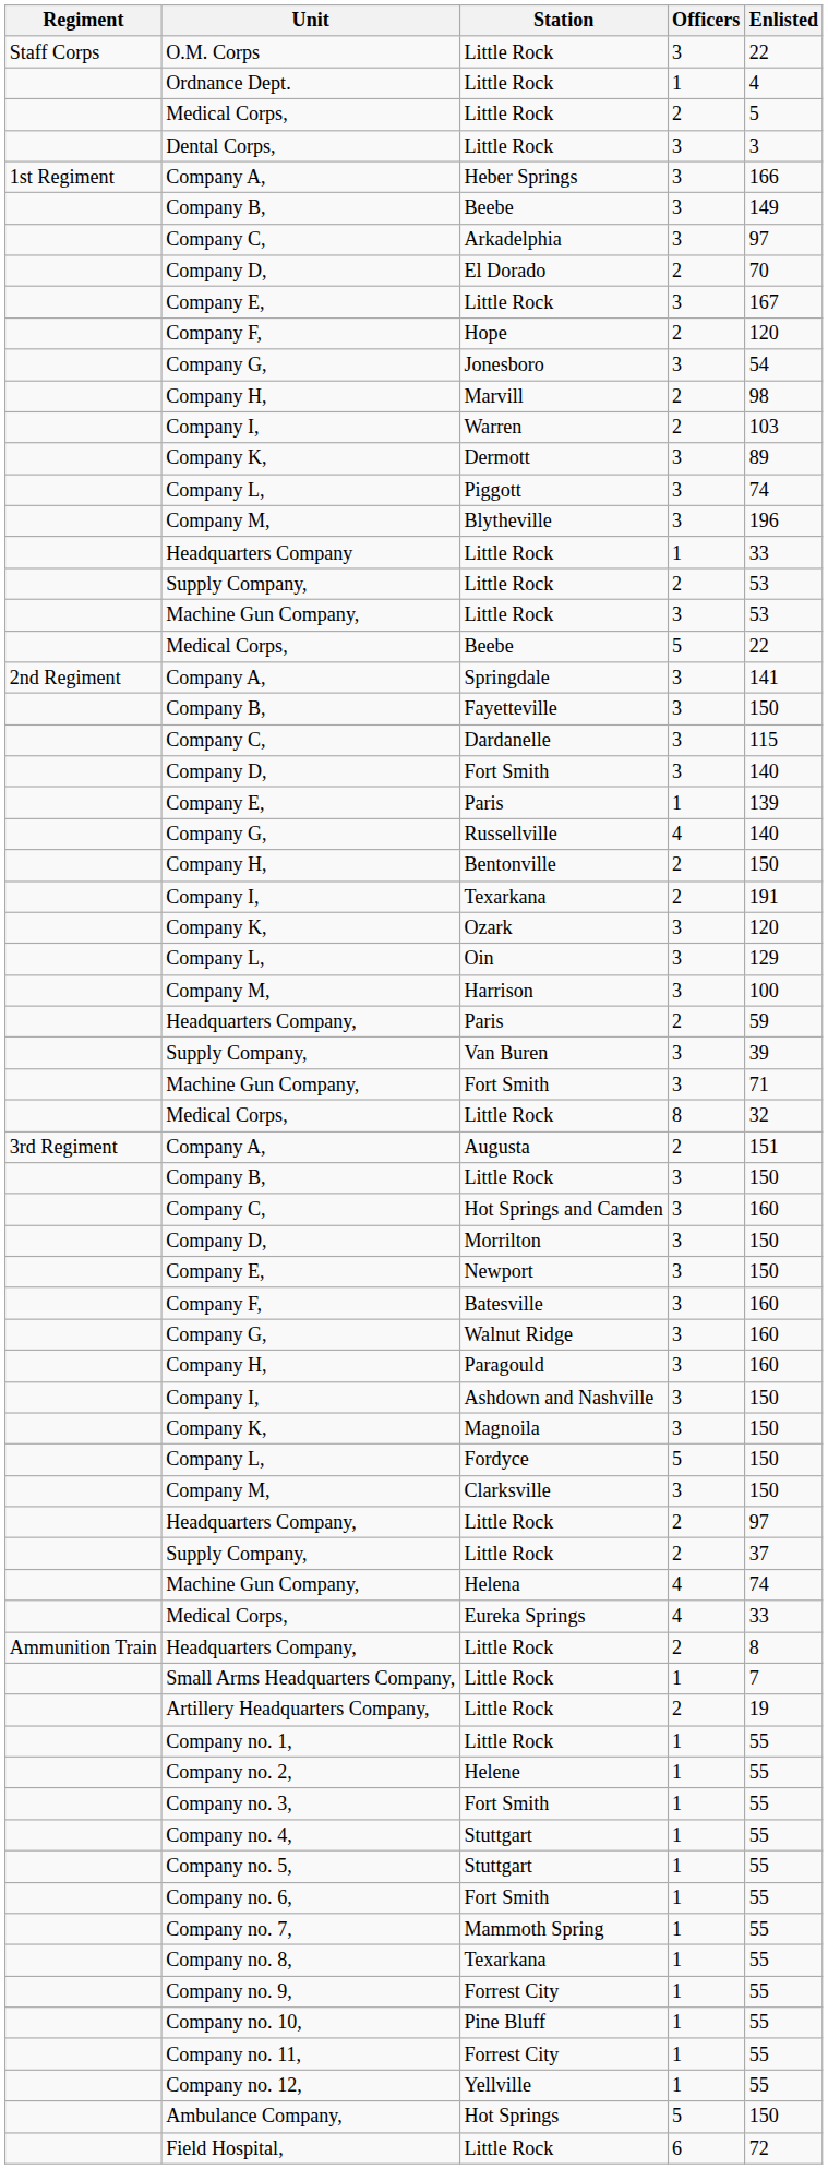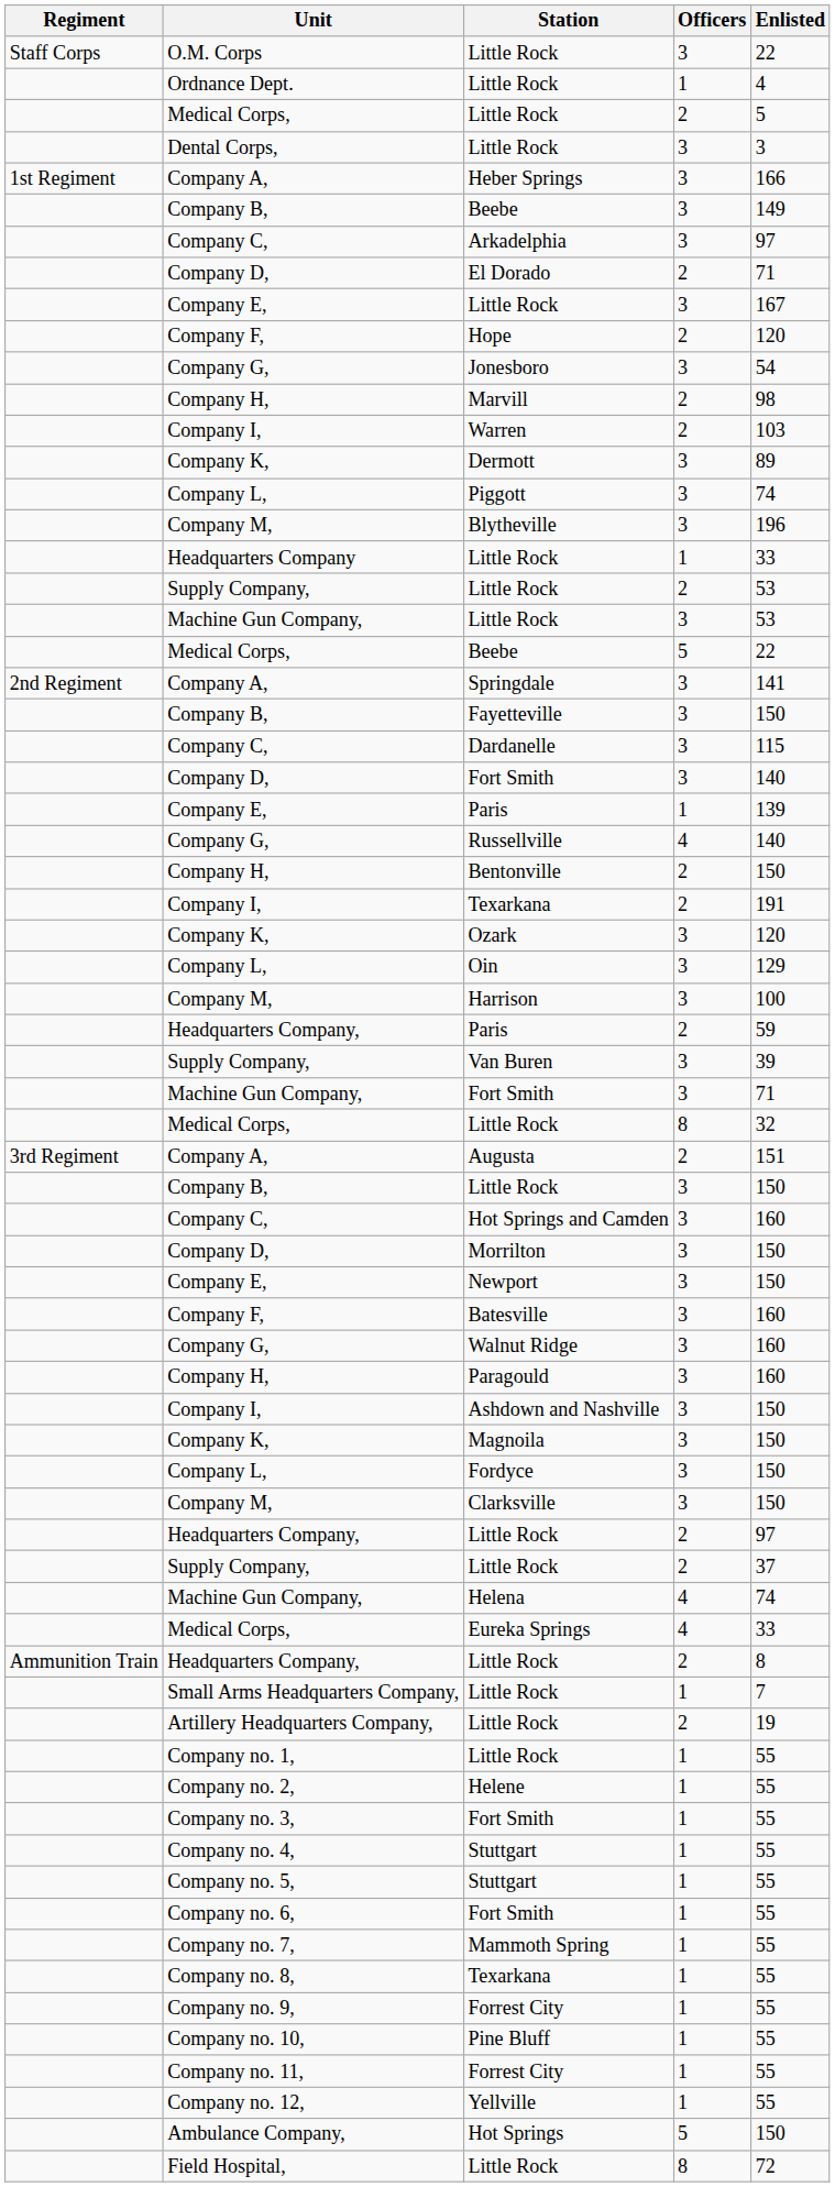El Dorado | Enlisted: 70 -> 71
Fordyce | Officers: 5 -> 3
Field Hospital, / Little Rock | Officers: 6 -> 8
